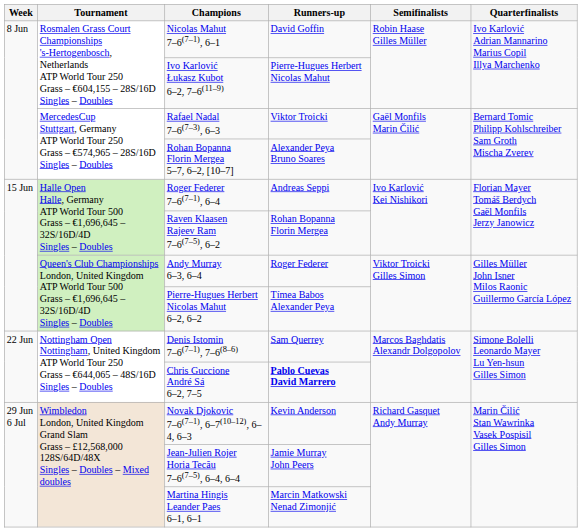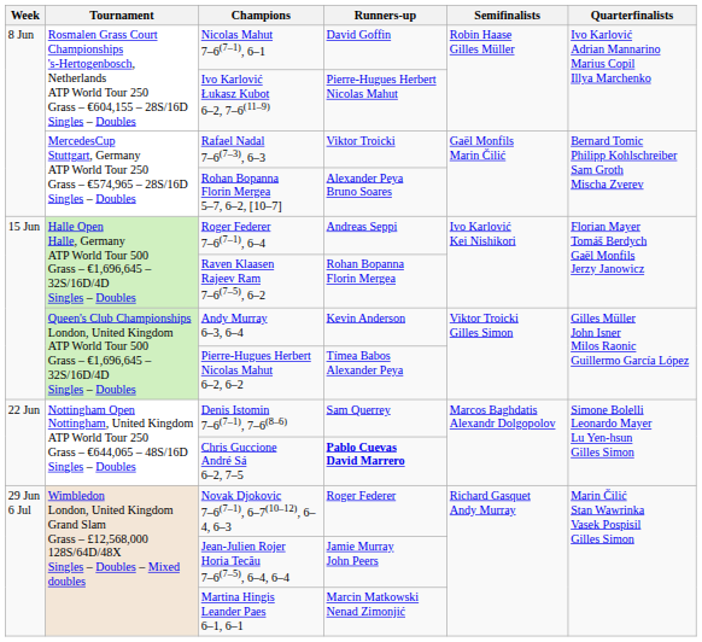Andy Murray 6–3, 6–4 | Runners-up: Roger Federer -> Kevin Anderson
Novak Djokovic 7–6(7–1), 6–7(10–12), 6–4, 6–3 | Runners-up: Kevin Anderson -> Roger Federer
